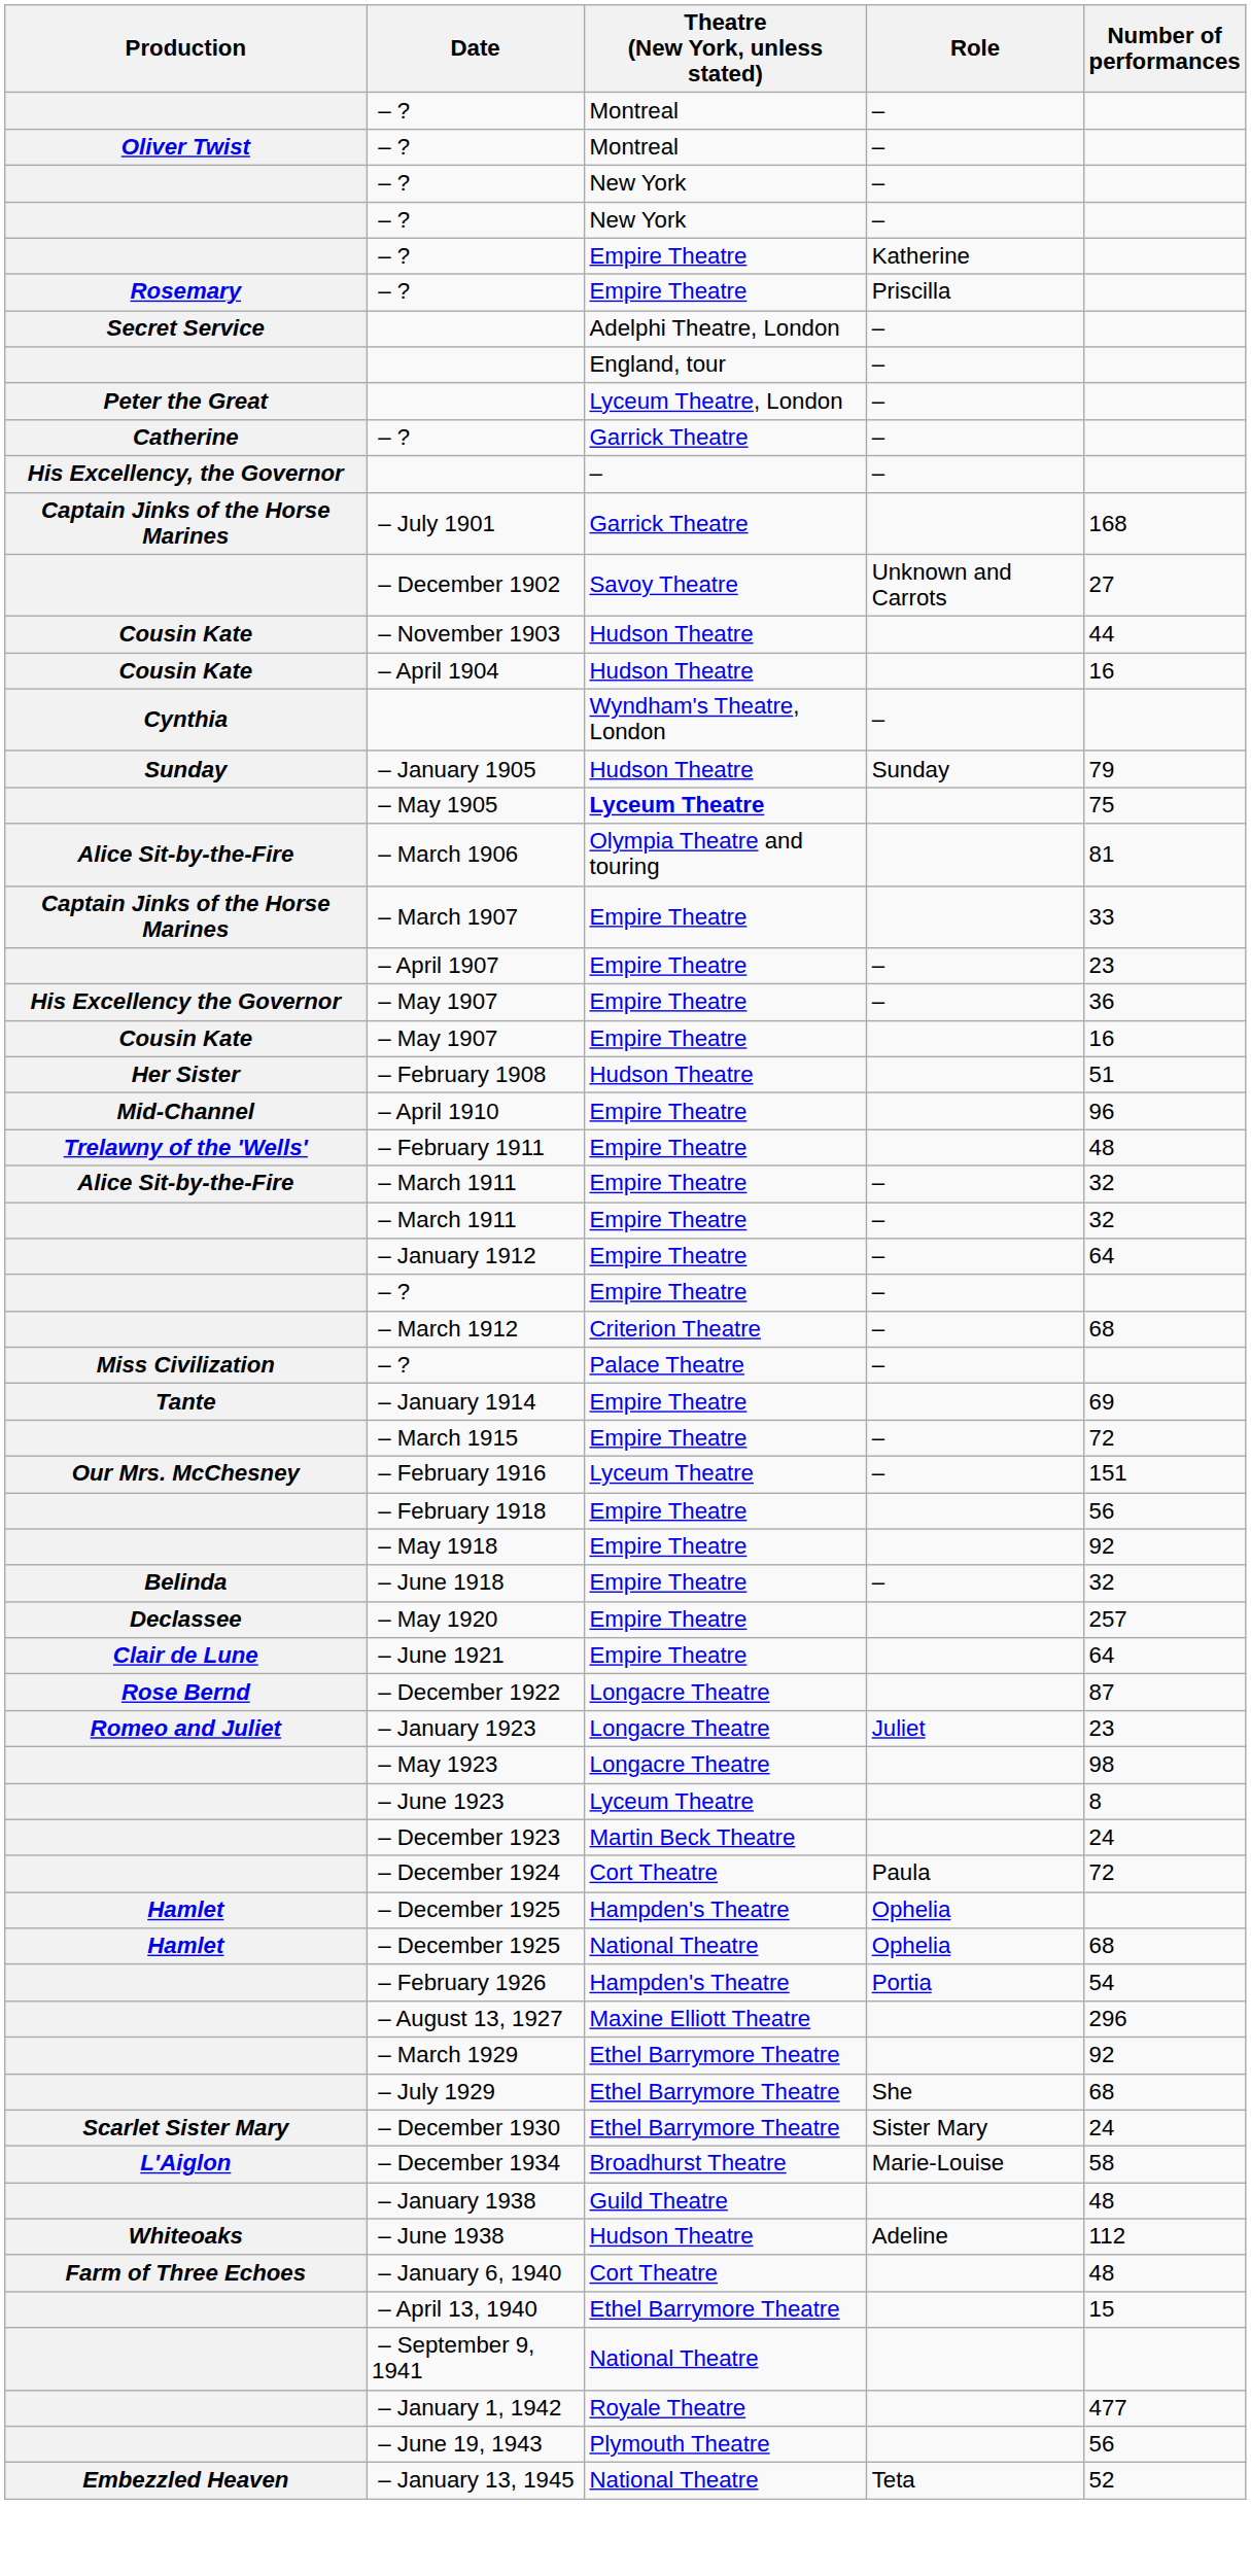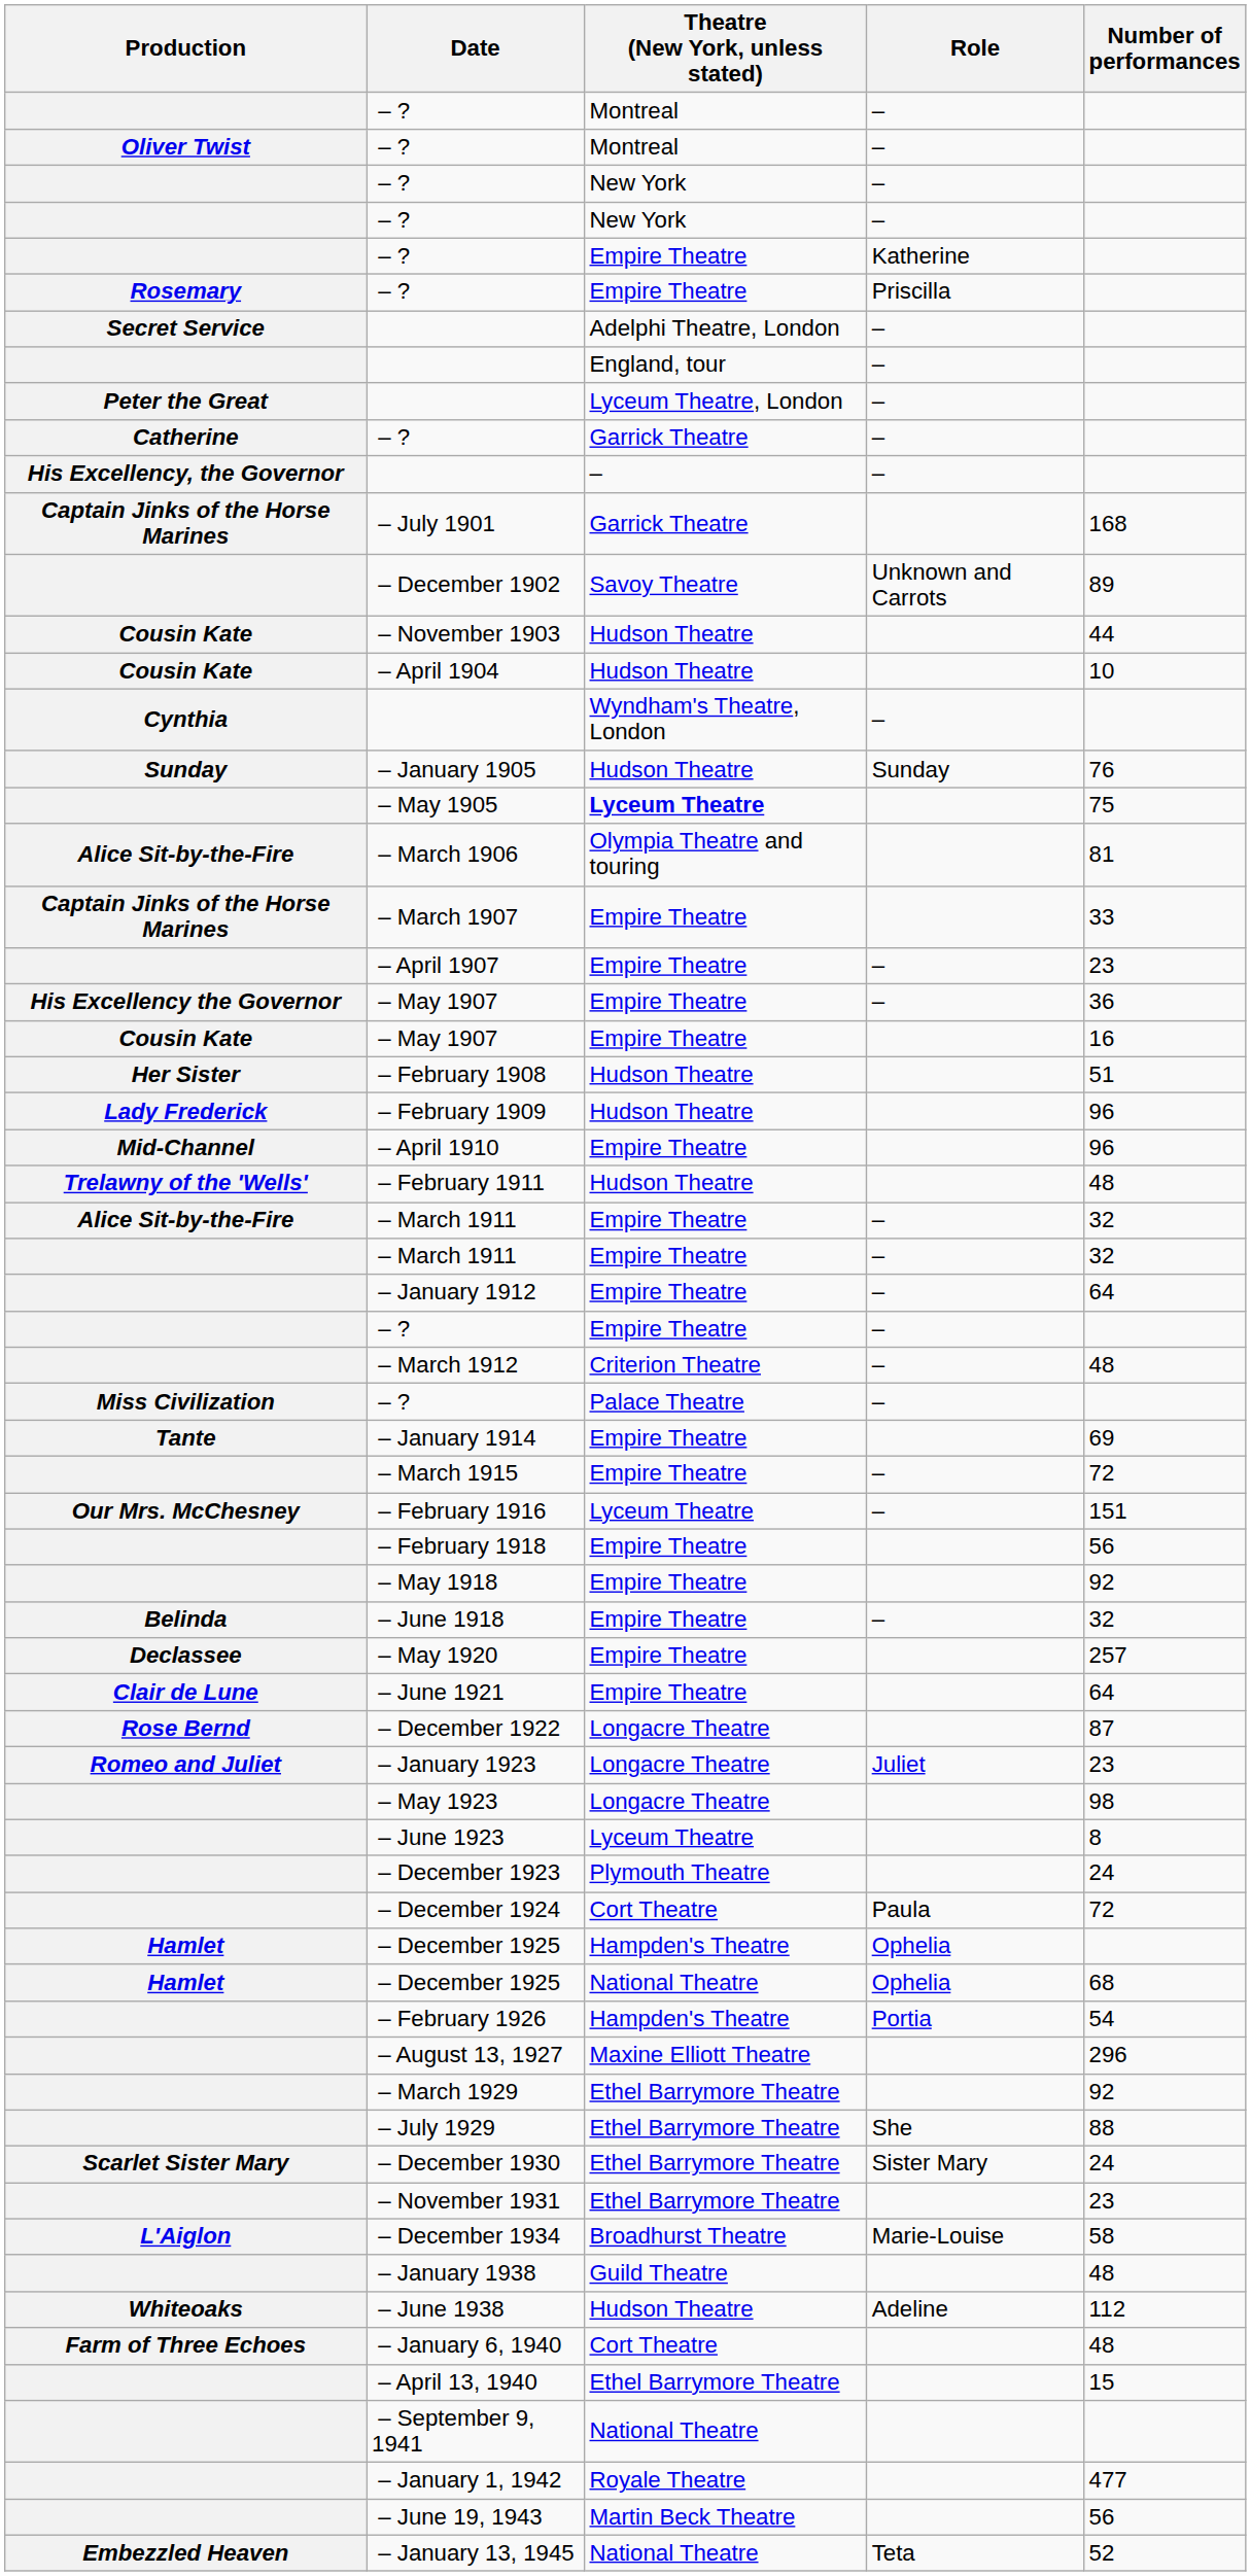– December 1902 | Number of performances: 27 -> 89
– April 1904 | Number of performances: 16 -> 10
– January 1905 | Number of performances: 79 -> 76
+ row: Lady Frederick | – February 1909 | Hudson Theatre | 96
– February 1911 | Theatre (New York, unless stated): Empire Theatre -> Hudson Theatre
– March 1912 | Number of performances: 68 -> 48
– December 1923 | Theatre (New York, unless stated): Martin Beck Theatre -> Plymouth Theatre
– July 1929 | Number of performances: 68 -> 88
+ row: – November 1931 | Ethel Barrymore Theatre | 23
– June 19, 1943 | Theatre (New York, unless stated): Plymouth Theatre -> Martin Beck Theatre
